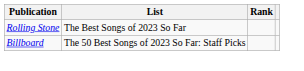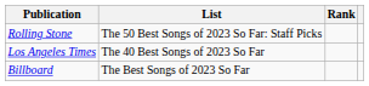Rolling Stone | List: The Best Songs of 2023 So Far -> The 50 Best Songs of 2023 So Far: Staff Picks
+ row: Los Angeles Times | The 40 Best Songs of 2023 So Far
Billboard | List: The 50 Best Songs of 2023 So Far: Staff Picks -> The Best Songs of 2023 So Far
